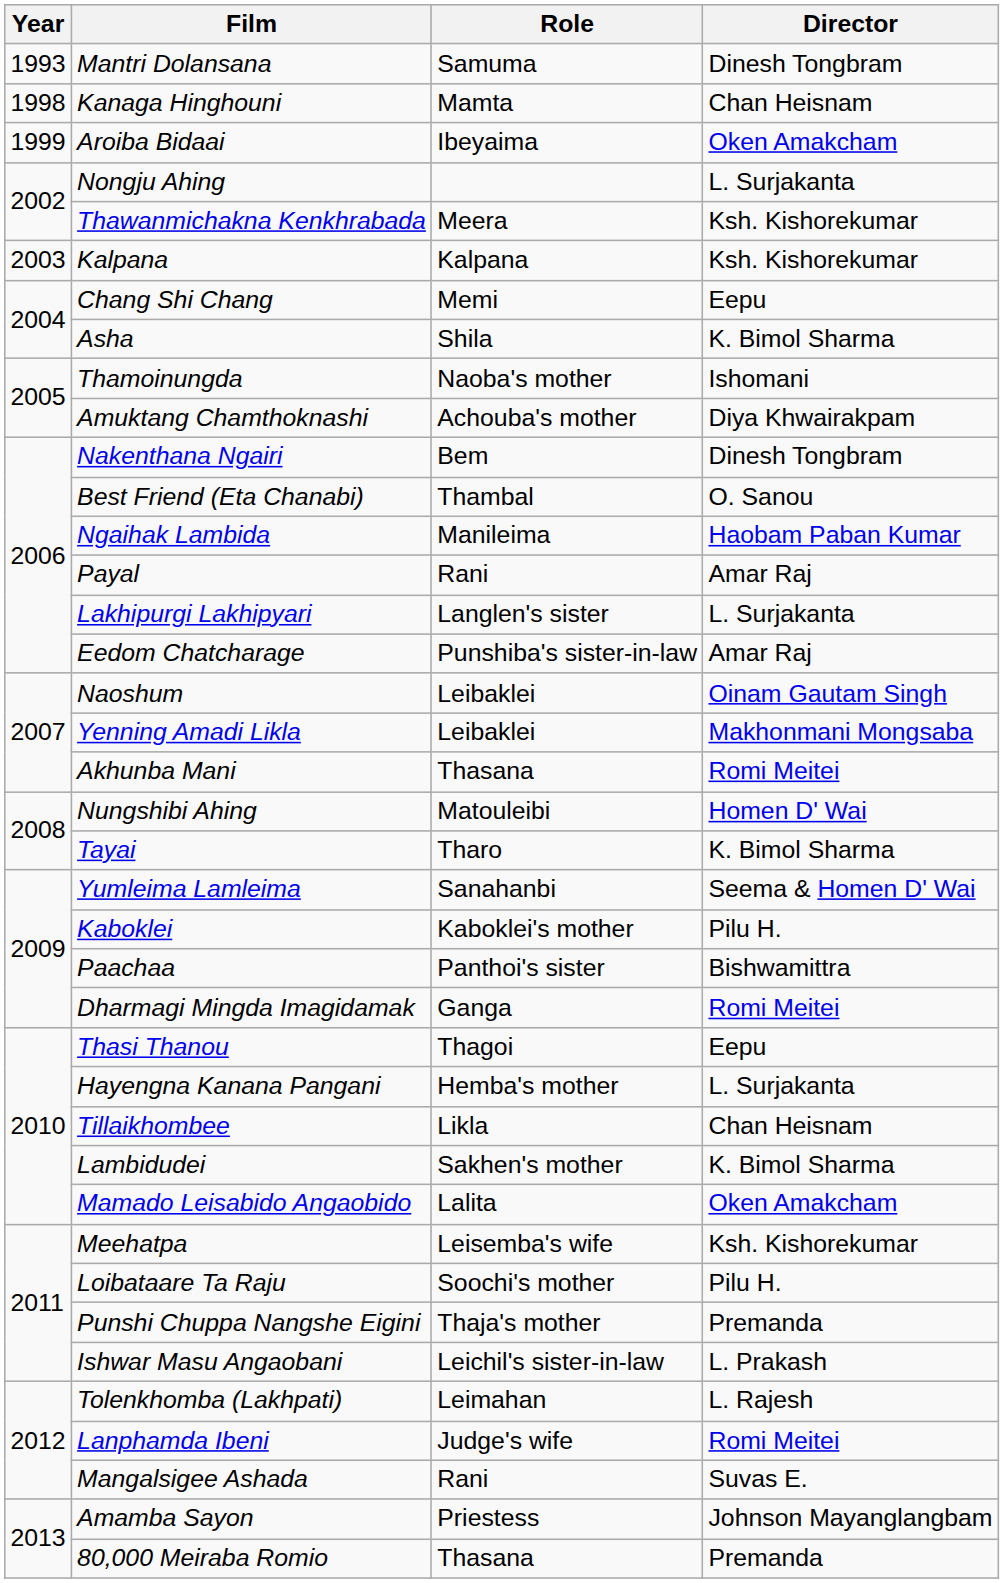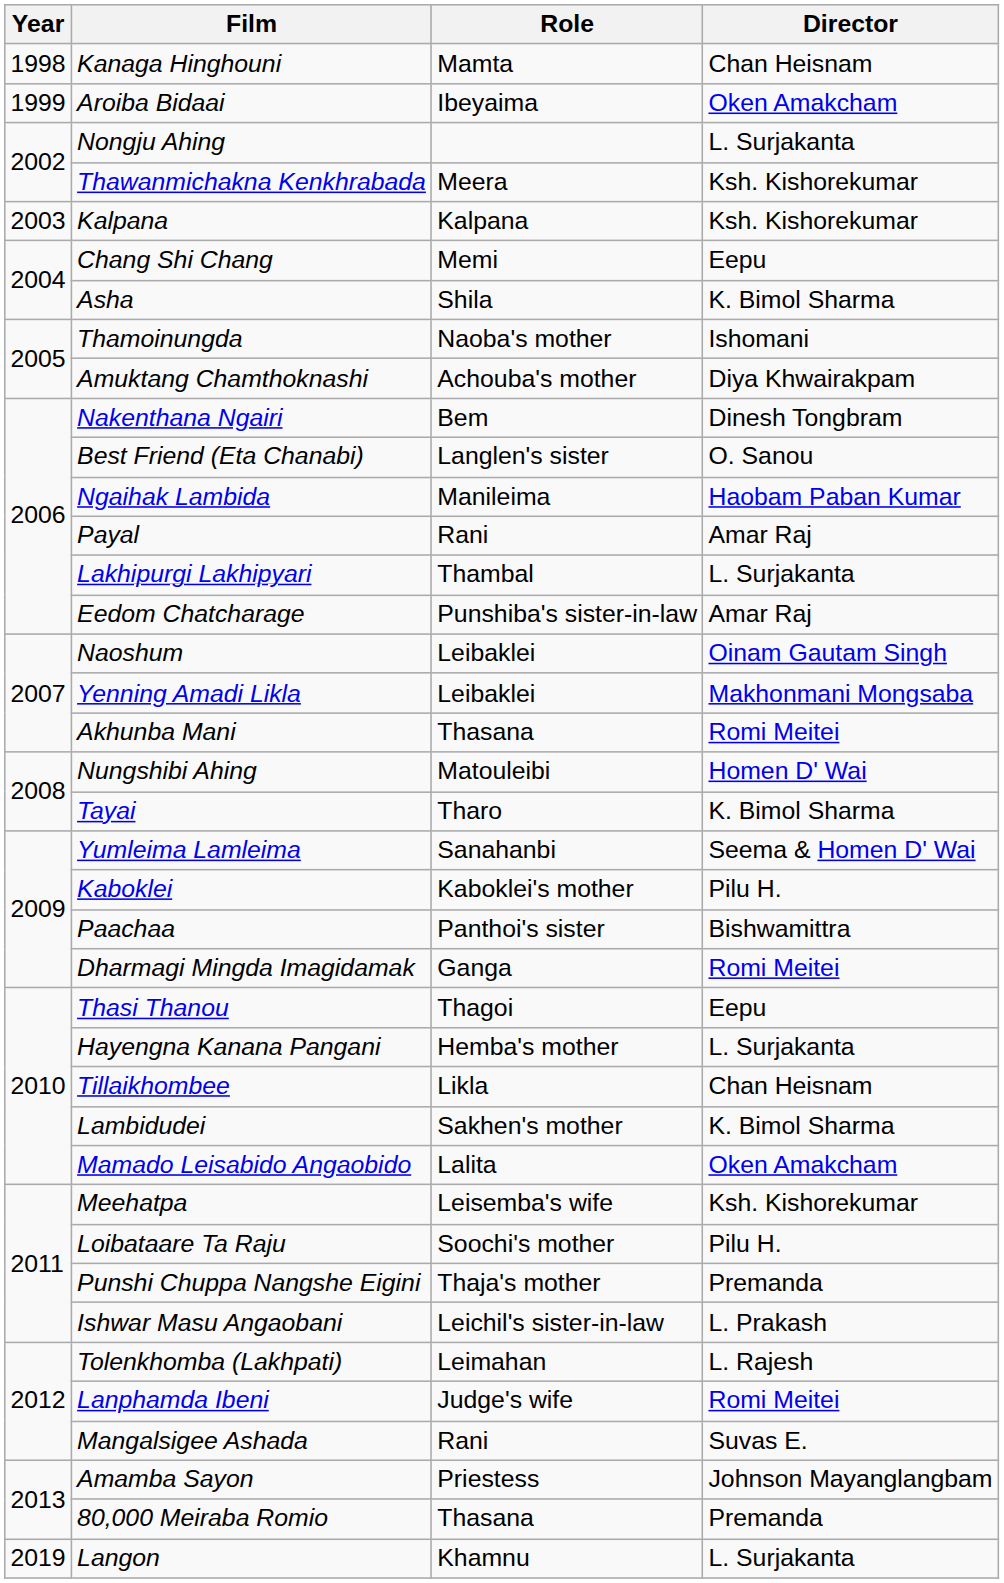- row: 1993 | Mantri Dolansana | Samuma | Dinesh Tongbram
Best Friend (Eta Chanabi) | Role: Thambal -> Langlen's sister
Lakhipurgi Lakhipyari | Role: Langlen's sister -> Thambal
+ row: 2019 | Langon | Khamnu | L. Surjakanta
